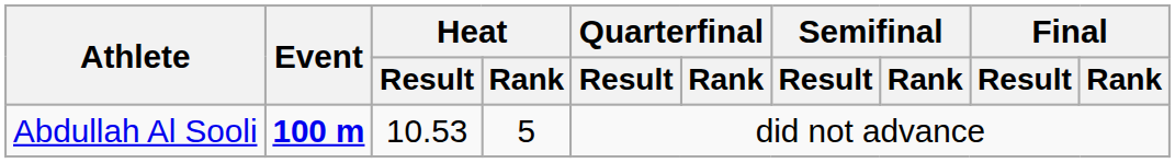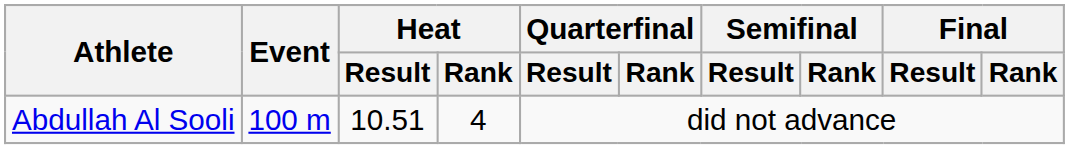Abdullah Al Sooli | Event: bold -> normal
Abdullah Al Sooli | Heat / Result: 10.53 -> 10.51
Abdullah Al Sooli | Heat / Rank: 5 -> 4
